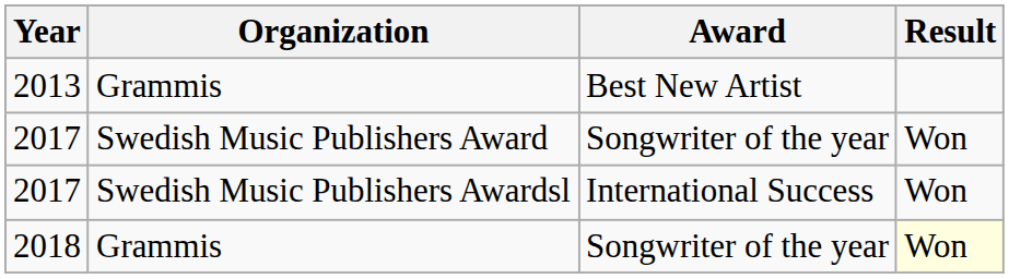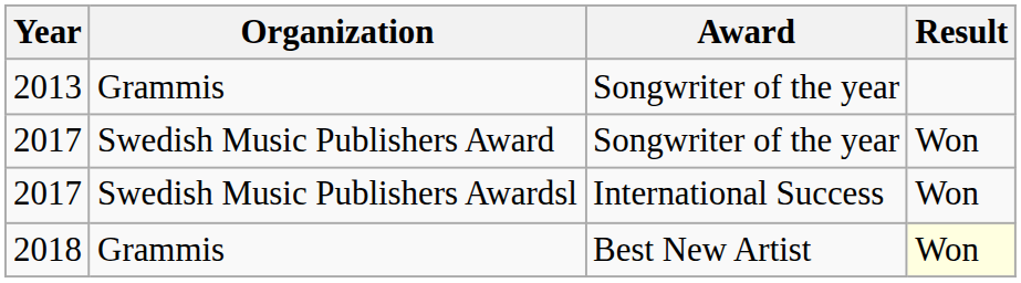2013 | Award: Best New Artist -> Songwriter of the year
2018 | Award: Songwriter of the year -> Best New Artist
